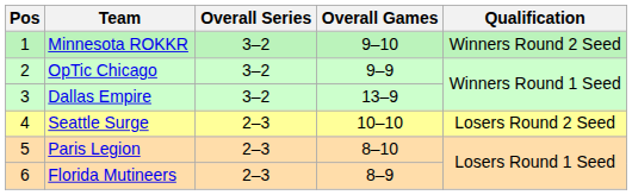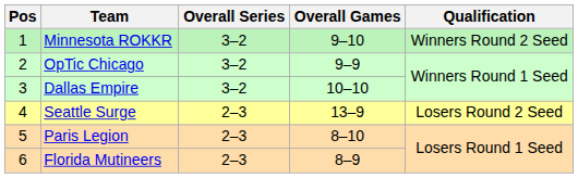Dallas Empire | Overall Games: 13–9 -> 10–10
Seattle Surge | Overall Games: 10–10 -> 13–9
